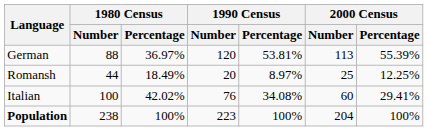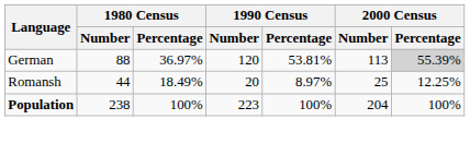German | 2000 Census / Percentage: no background -> lightgrey background
- row: Italian | 100 | 42.02% | 76 | 34.08% | 60 | 29.41%
